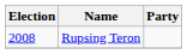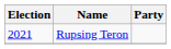Rupsing Teron | Election: 2008 -> 2021
